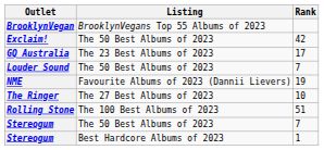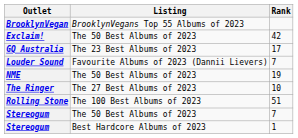Louder Sound | Listing: The 50 Best Albums of 2023 -> Favourite Albums of 2023 (Dannii Lievers)
NME | Listing: Favourite Albums of 2023 (Dannii Lievers) -> The 50 Best Albums of 2023
